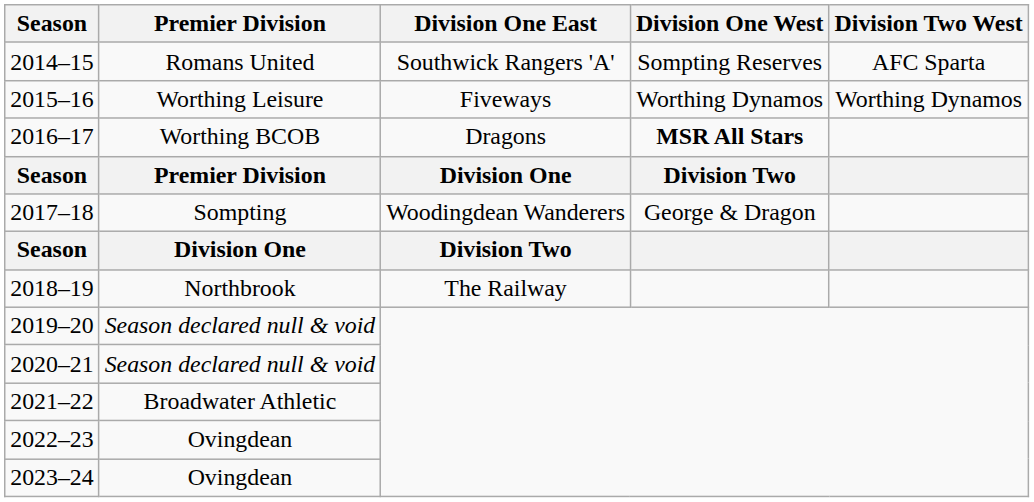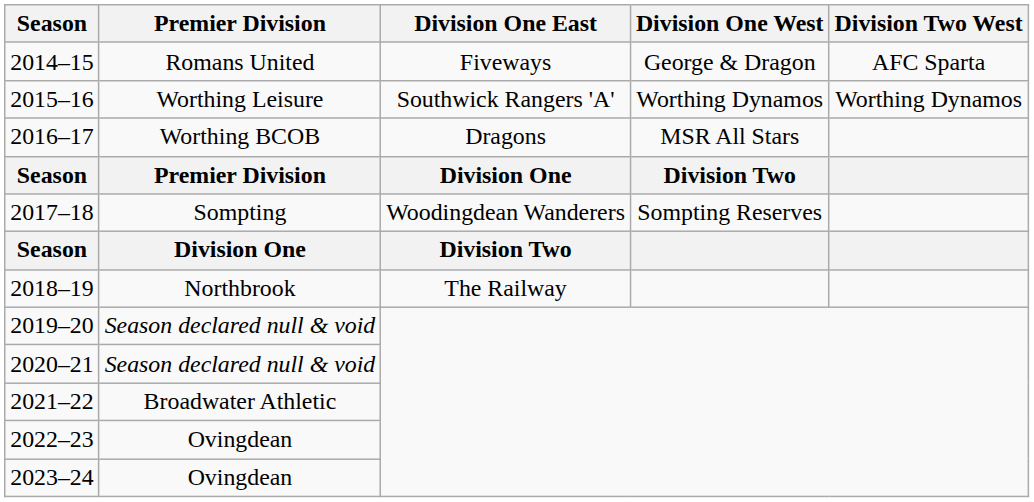2014–15 | Division One East: Southwick Rangers 'A' -> Fiveways
2014–15 | Division One West: Sompting Reserves -> George & Dragon
2015–16 | Division One East: Fiveways -> Southwick Rangers 'A'
2016–17 | Division One West: bold -> normal
2017–18 | Division One West: George & Dragon -> Sompting Reserves
